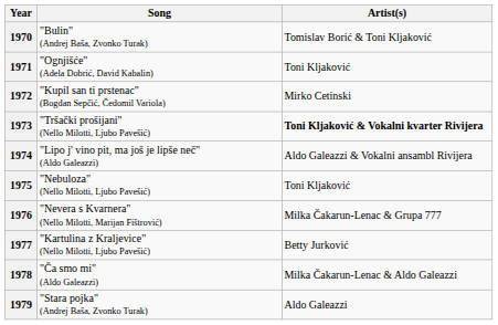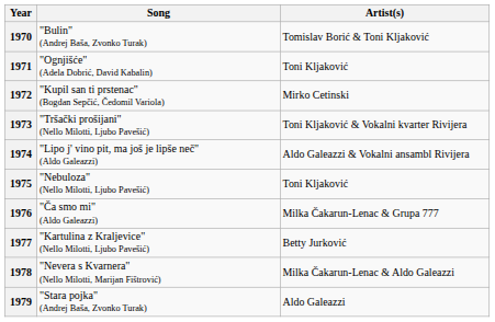1973 | Artist(s): bold -> normal
1976 | Song: "Nevera s Kvarnera" (Nello Milotti, Marijan Fištrović) -> "Ča smo mi" (Aldo Galeazzi)
1978 | Song: "Ča smo mi" (Aldo Galeazzi) -> "Nevera s Kvarnera" (Nello Milotti, Marijan Fištrović)
